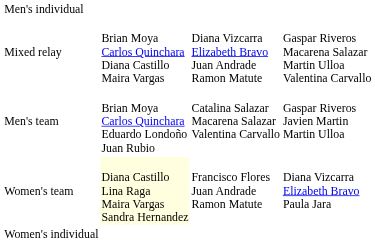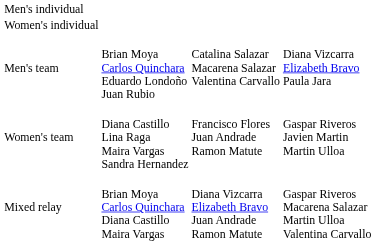rows swapped: Women's individual <-> Mixed relay
Men's team | column 4: Gaspar Riveros Javien Martin Martin Ulloa -> Diana Vizcarra Elizabeth Bravo Paula Jara
Women's team | column 2: lightyellow background -> no background
Women's team | column 4: Diana Vizcarra Elizabeth Bravo Paula Jara -> Gaspar Riveros Javien Martin Martin Ulloa
